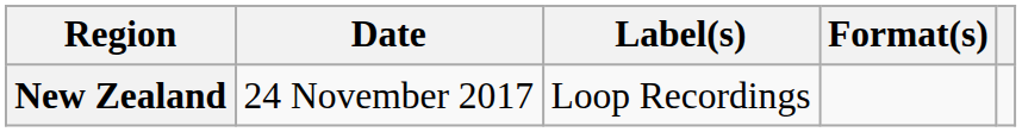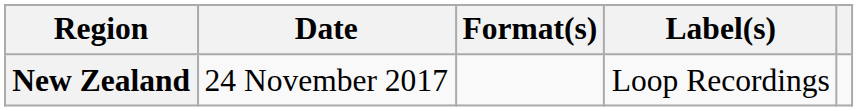columns swapped: Format(s) <-> Label(s)
